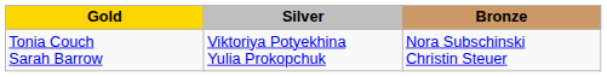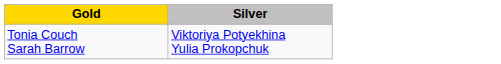- column: Bronze | Nora Subschinski Christin Steuer
